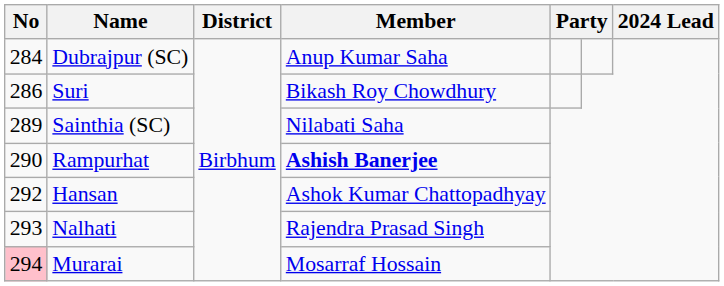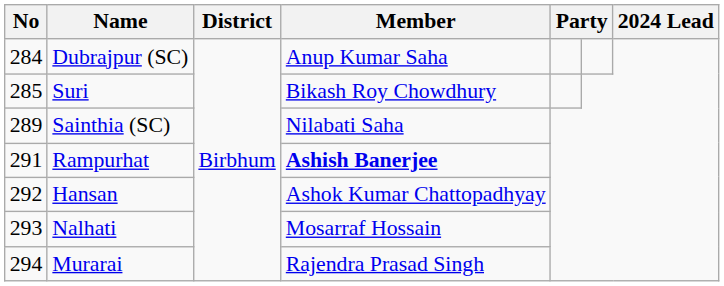Suri | No: 286 -> 285
Rampurhat | No: 290 -> 291
Nalhati | Member: Rajendra Prasad Singh -> Mosarraf Hossain
Murarai | No: pink background -> no background
Murarai | Member: Mosarraf Hossain -> Rajendra Prasad Singh
